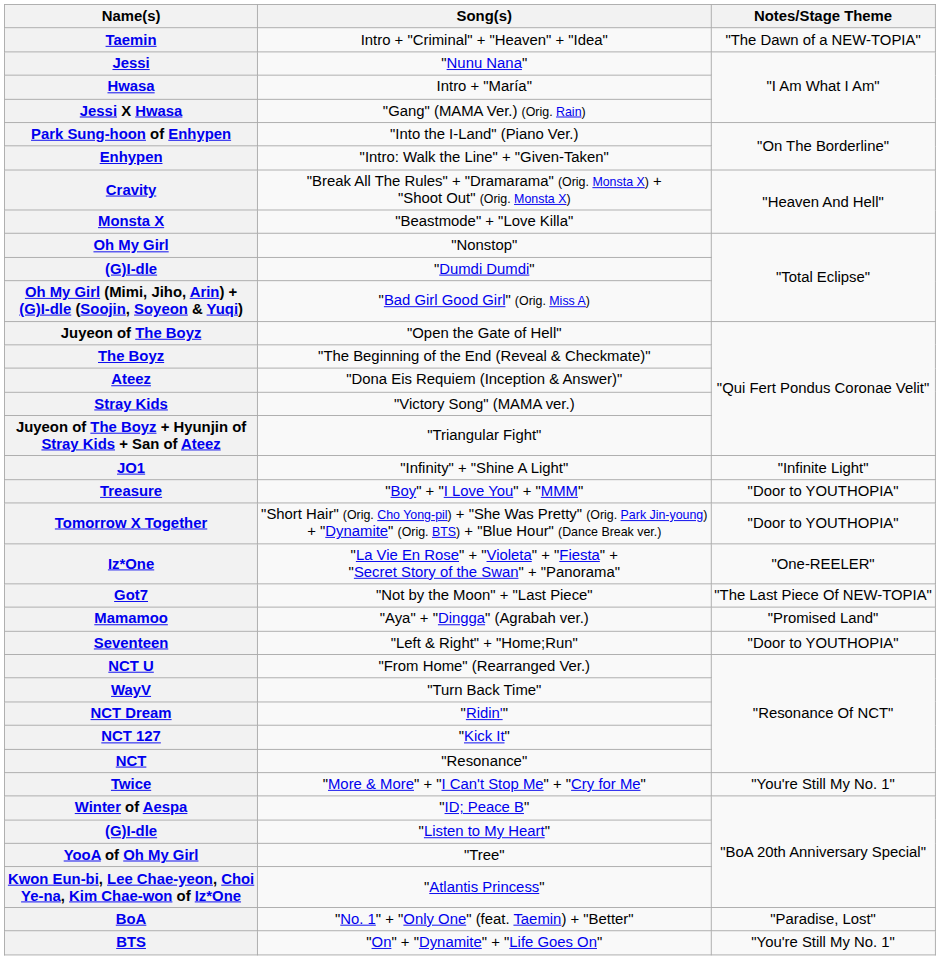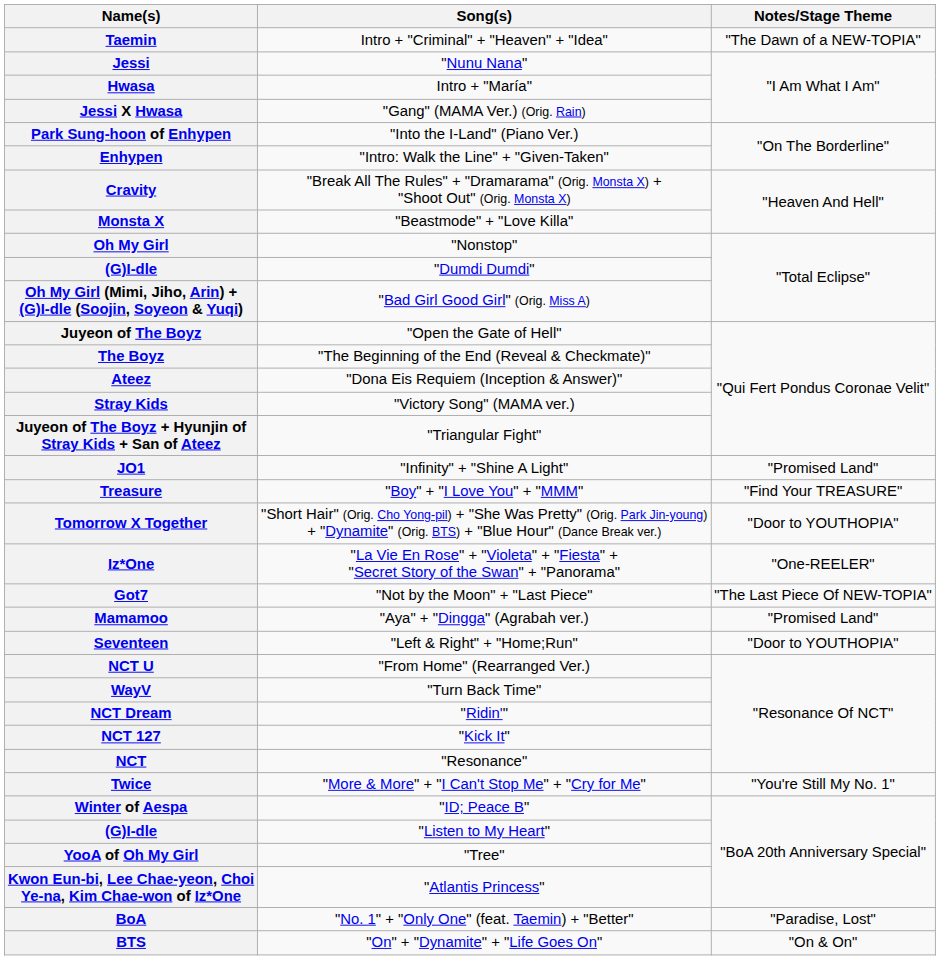JO1 | Notes/Stage Theme: "Infinite Light" -> "Promised Land"
Treasure | Notes/Stage Theme: "Door to YOUTHOPIA" -> "Find Your TREASURE"
BTS | Notes/Stage Theme: "You're Still My No. 1" -> "On & On"
